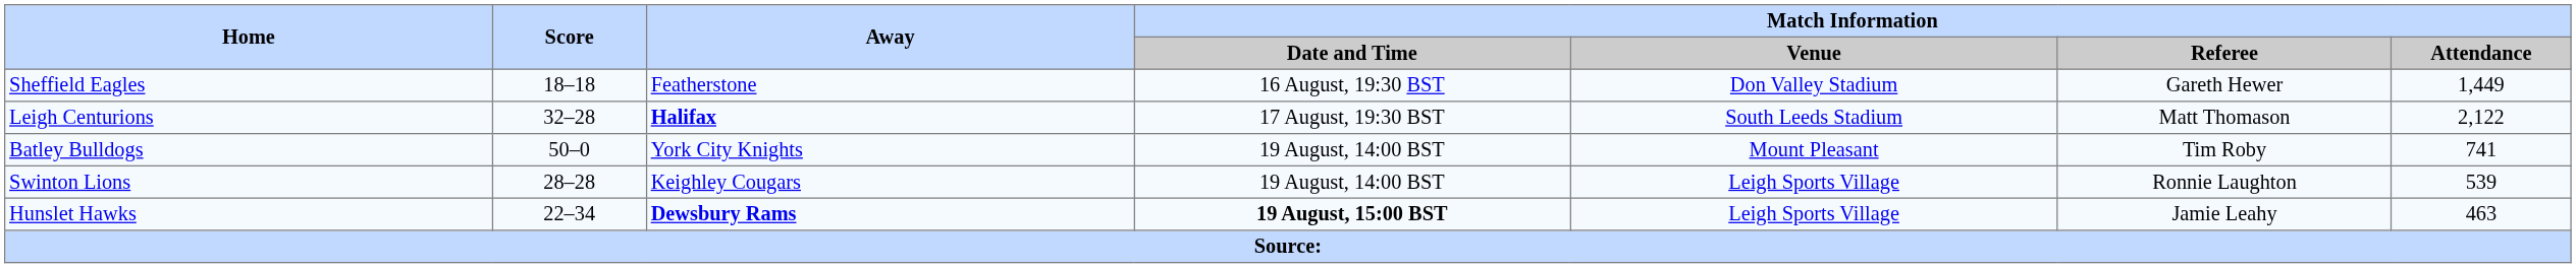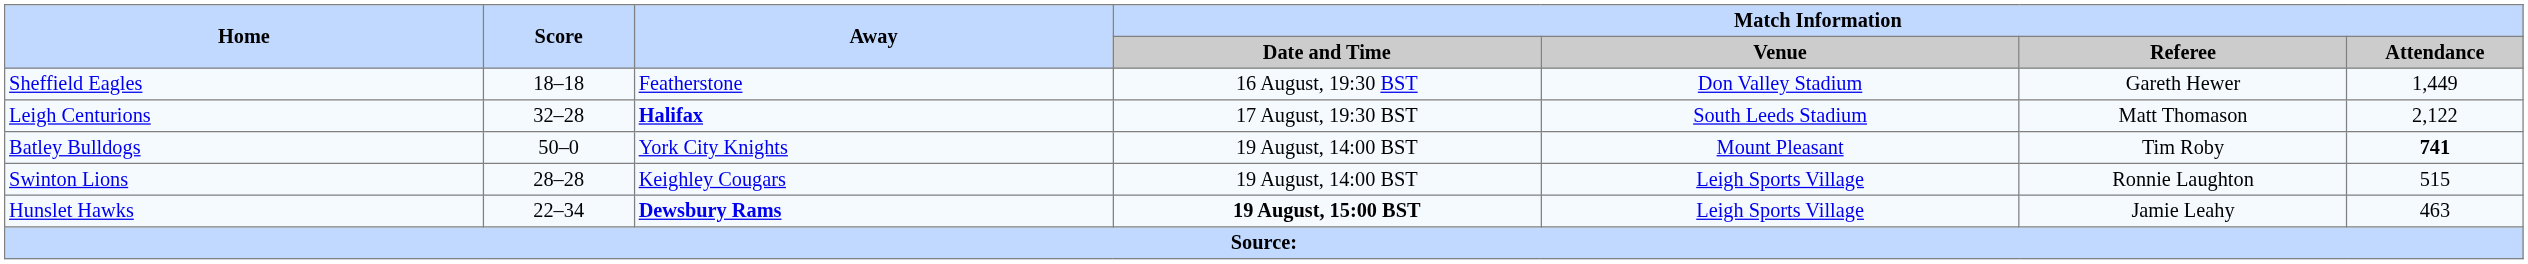Batley Bulldogs | Match Information / Attendance: normal -> bold
Swinton Lions | Match Information / Attendance: 539 -> 515
